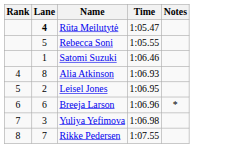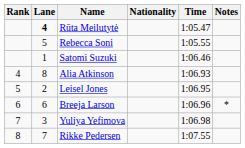+ column: Nationality
